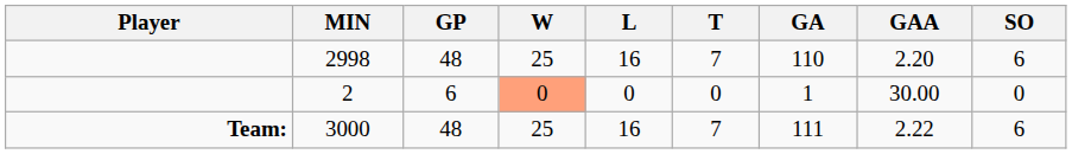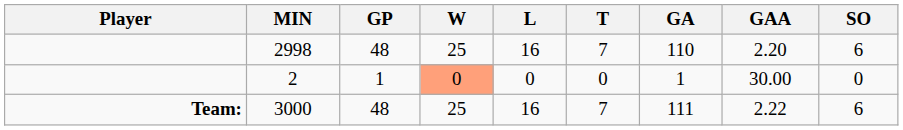2 | GP: 6 -> 1
